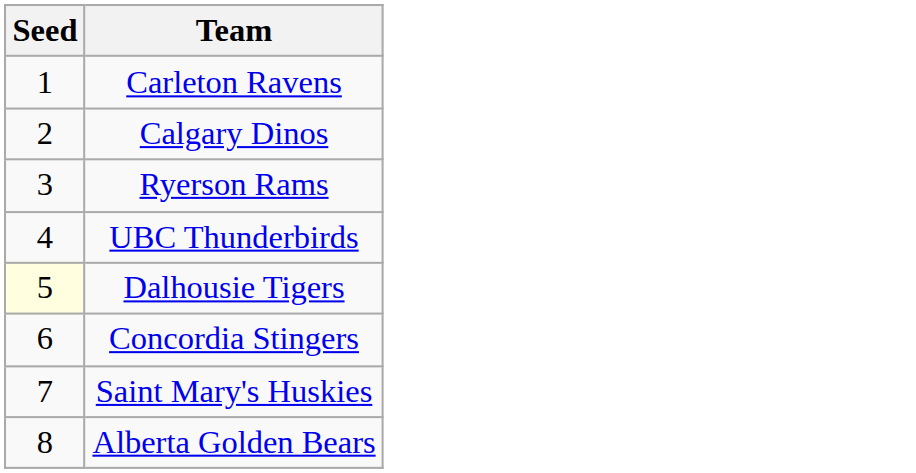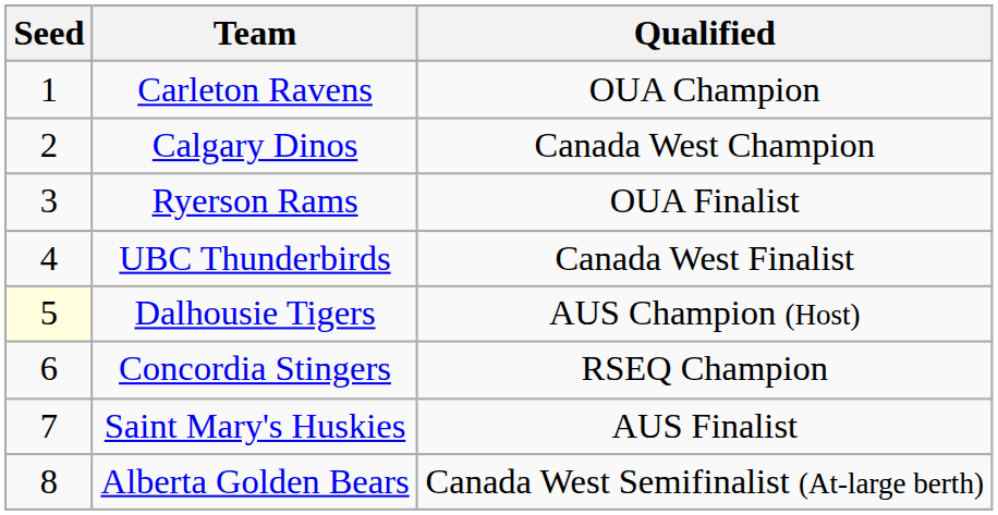+ column: Qualified | OUA Champion | Canada West Champion | OUA Finalist | Canada West Finalist | AUS Champion (Host) | RSEQ Champion | AUS Finalist | Canada West Semifinalist (At-large berth)
